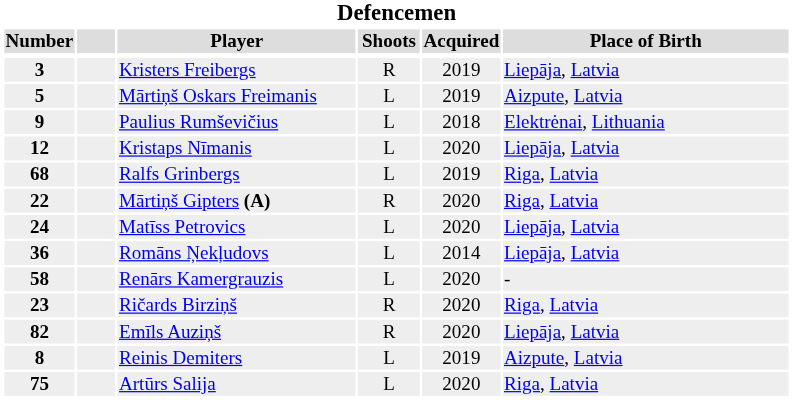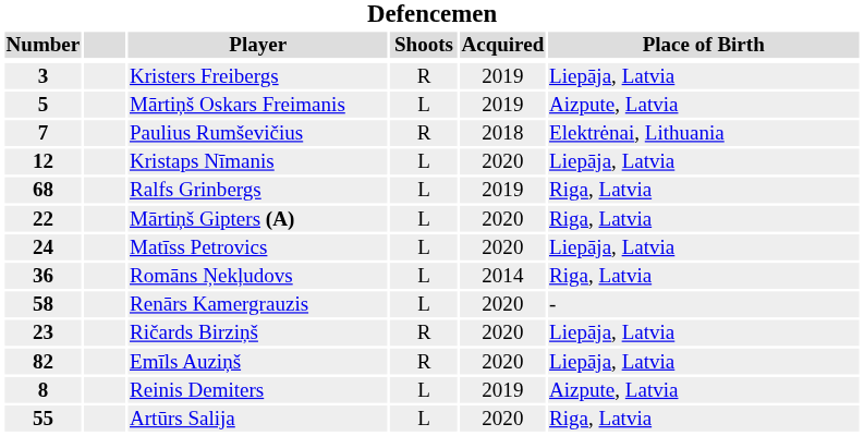Paulius Rumševičius | Number: 9 -> 7
Paulius Rumševičius | Shoots: L -> R
Mārtiņš Gipters (A) | Shoots: R -> L
Romāns Ņekļudovs | Place of Birth: Liepāja, Latvia -> Riga, Latvia
Ričards Birziņš | Place of Birth: Riga, Latvia -> Liepāja, Latvia
Artūrs Salija | Number: 75 -> 55
